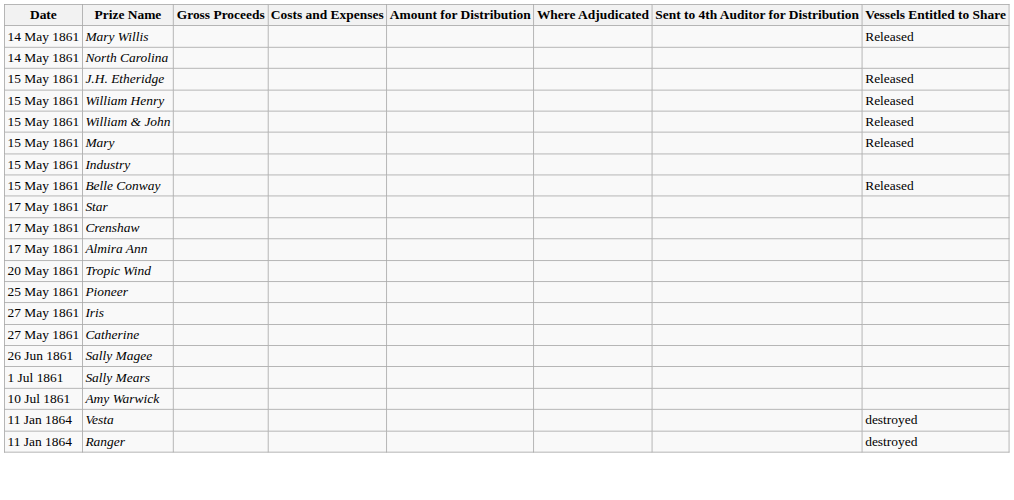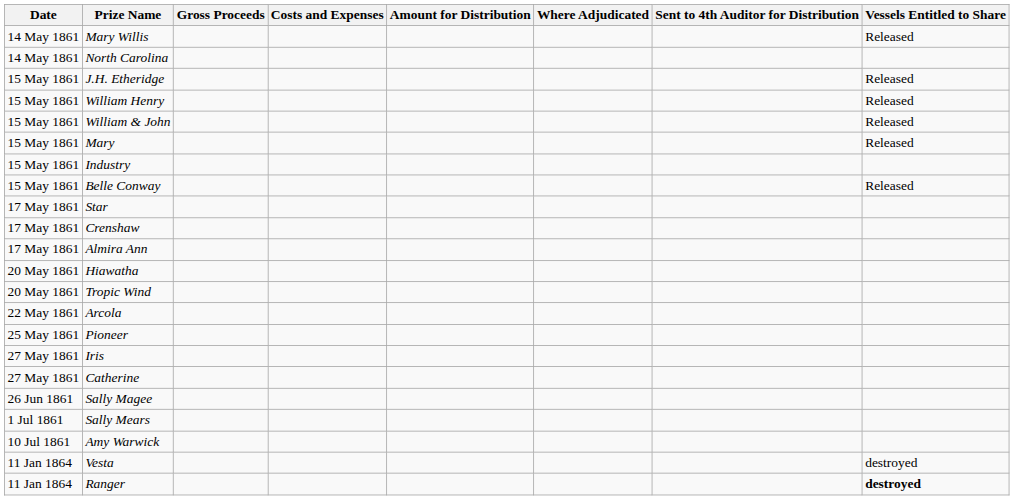+ row: 20 May 1861 | Hiawatha
+ row: 22 May 1861 | Arcola
Ranger | Vessels Entitled to Share: normal -> bold
